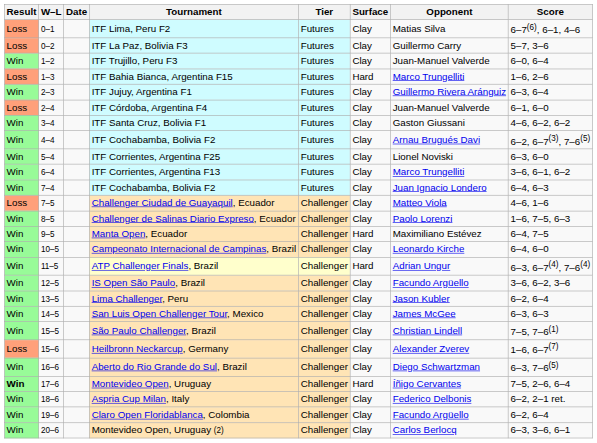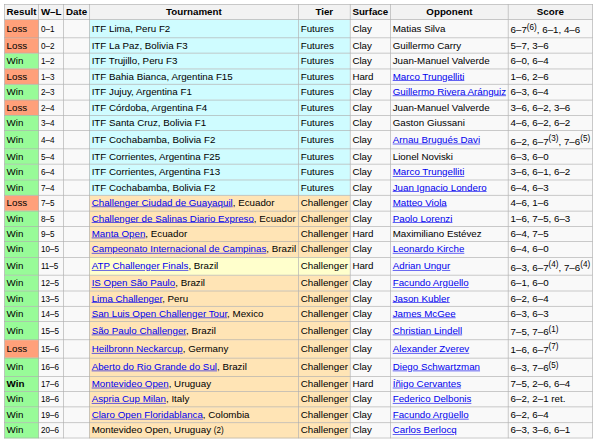ITF Córdoba, Argentina F4 | Score: 6–1, 6–0 -> 3–6, 6–2, 3–6
IS Open São Paulo, Brazil | Score: 3–6, 6–2, 3–6 -> 6–1, 6–0
